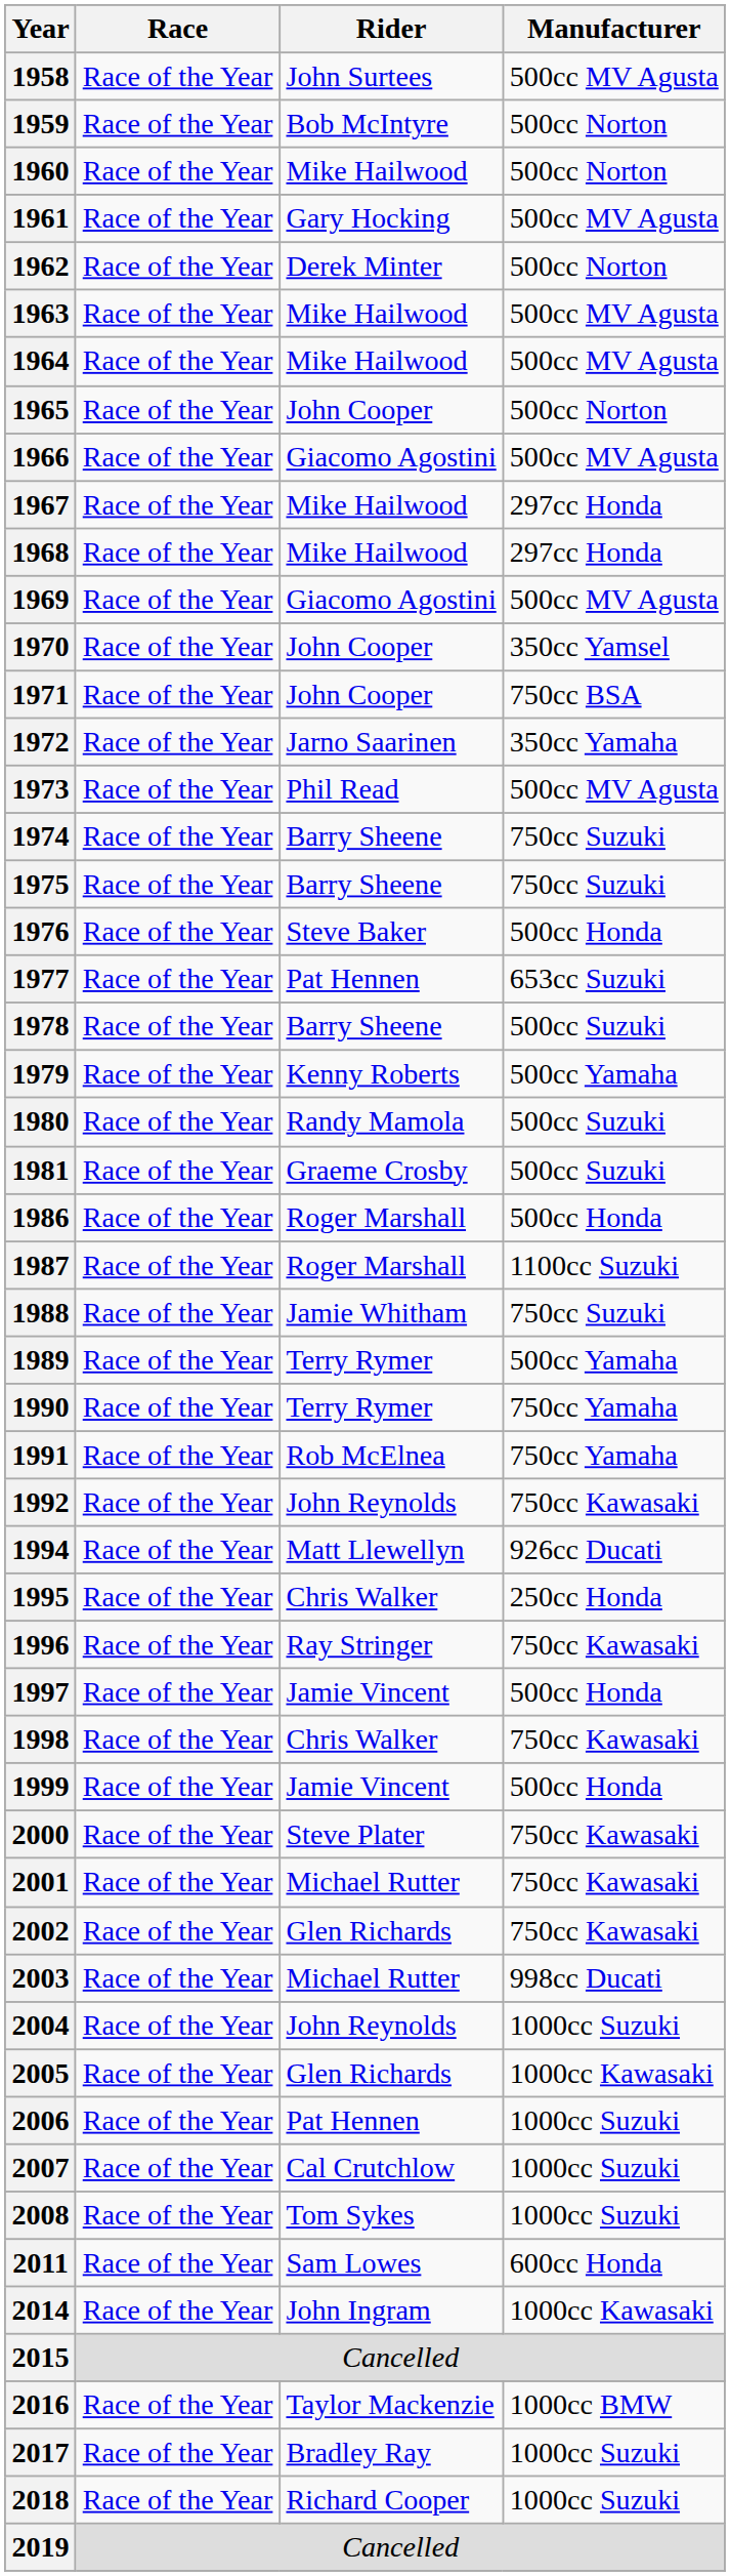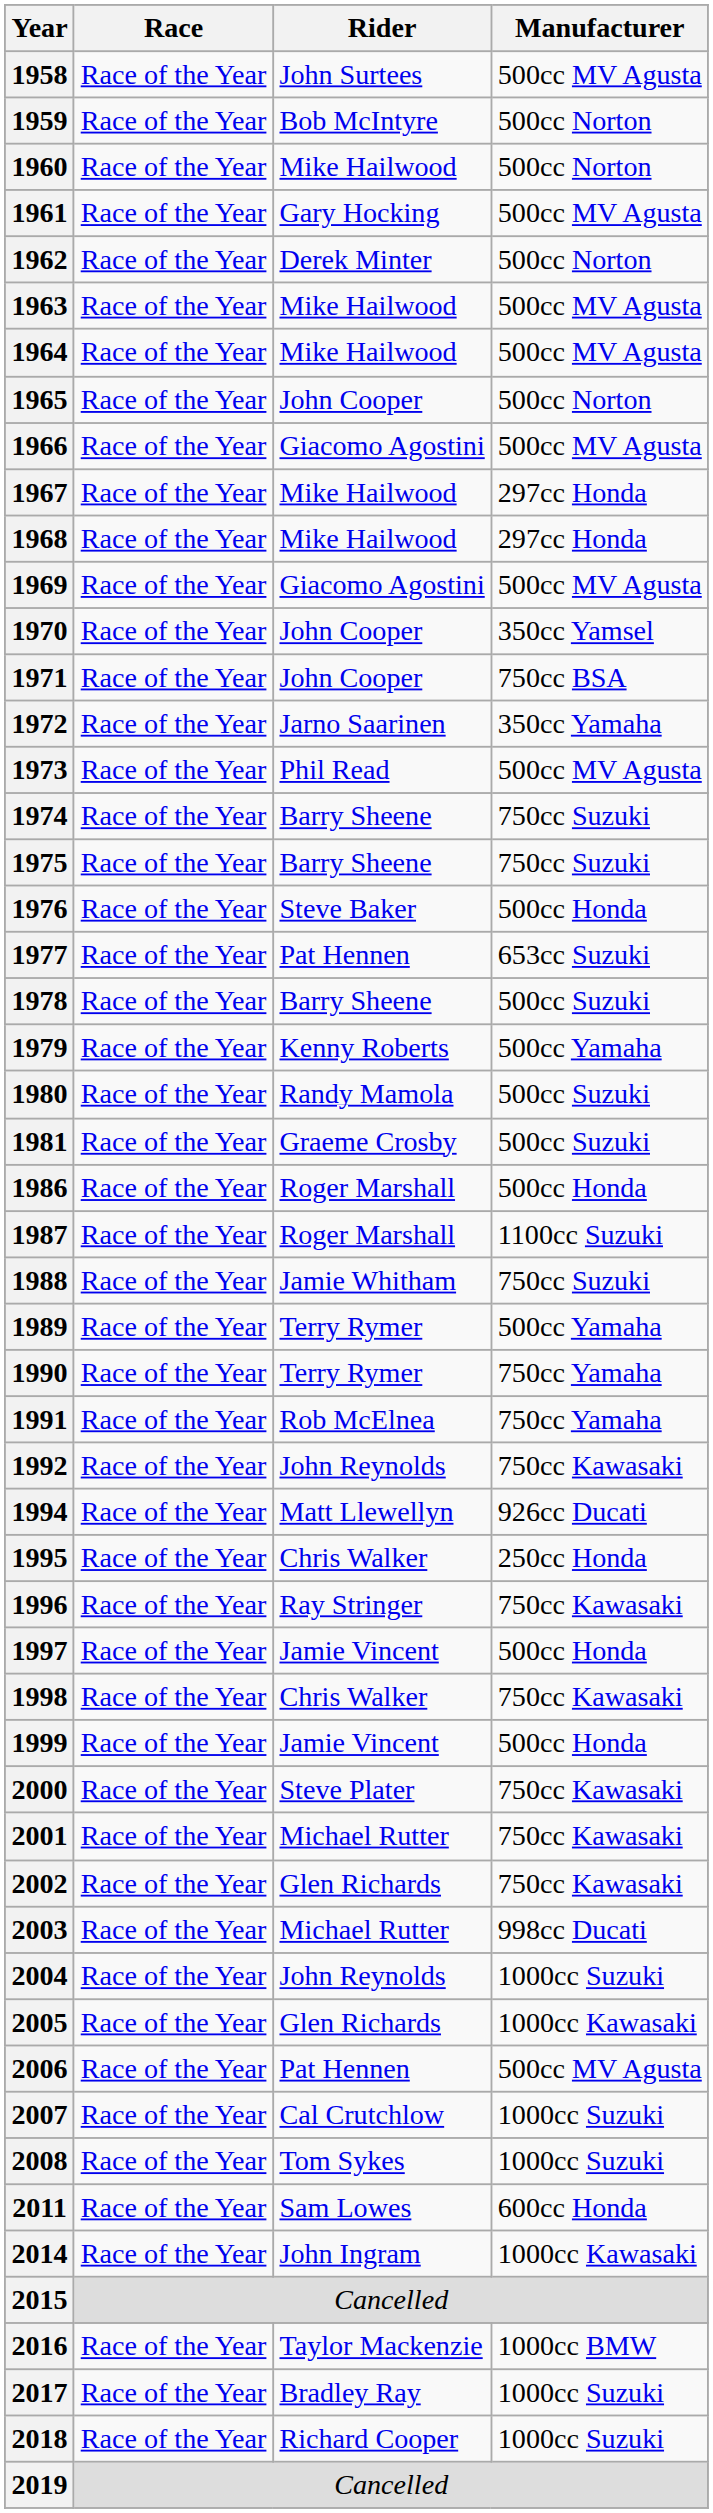2006 | Manufacturer: 1000cc Suzuki -> 500cc MV Agusta
